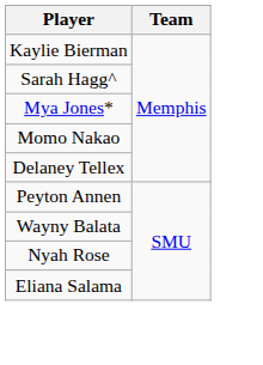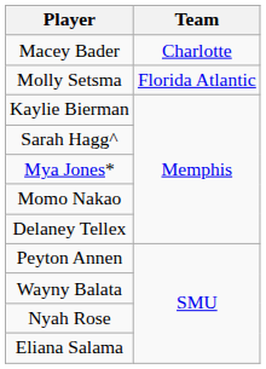+ row: Macey Bader | Charlotte
+ row: Molly Setsma | Florida Atlantic
